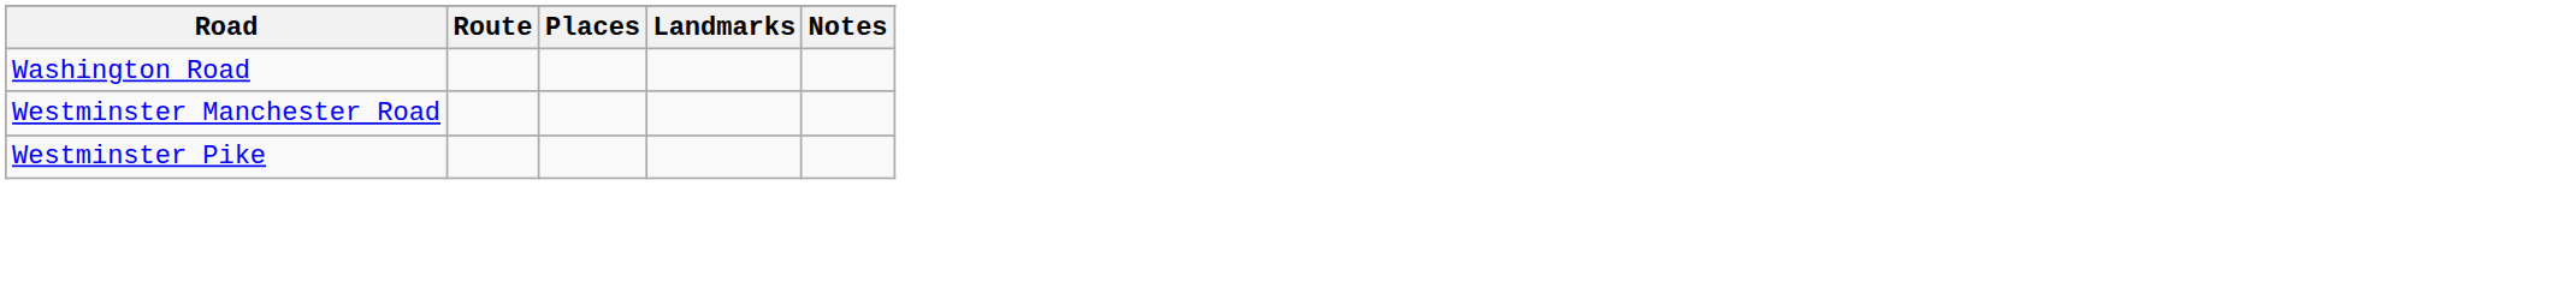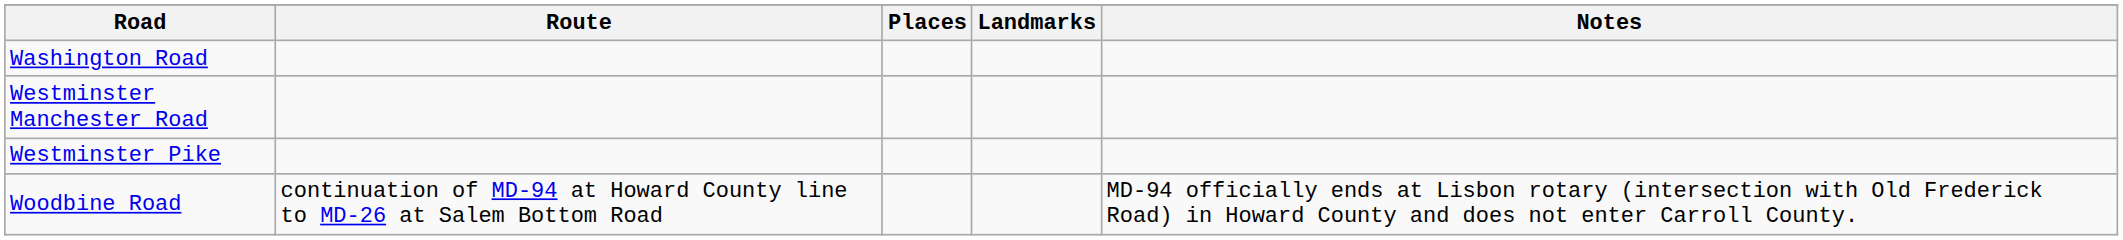+ row: Woodbine Road | continuation of MD-94 at Howard County line to MD-26 at Salem Bottom Road | MD-94 officially ends at Lisbon rotary (intersection with Old Frederick Road) in Howard County and does not enter Carroll County.
